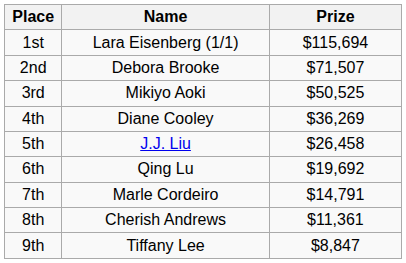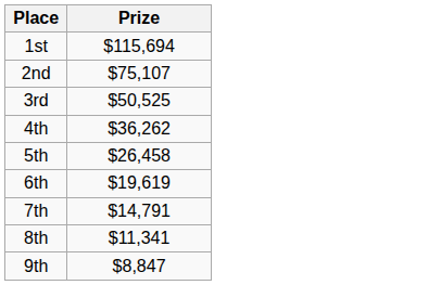- column: Name | Lara Eisenberg (1/1) | Debora Brooke | Mikiyo Aoki | Diane Cooley | J.J. Liu | Qing Lu | Marle Cordeiro | Cherish Andrews | Tiffany Lee
2nd | Prize: $71,507 -> $75,107
4th | Prize: $36,269 -> $36,262
6th | Prize: $19,692 -> $19,619
8th | Prize: $11,361 -> $11,341
